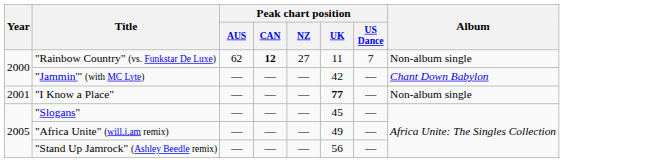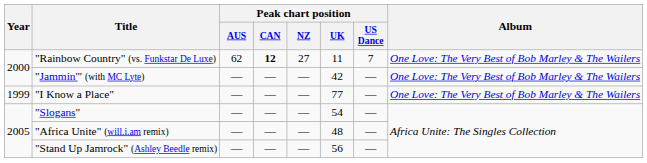"Rainbow Country" (vs. Funkstar De Luxe) | Album: Non-album single -> One Love: The Very Best of Bob Marley & The Wailers
"Jammin'" (with MC Lyte) | Album: Chant Down Babylon -> One Love: The Very Best of Bob Marley & The Wailers
"I Know a Place" | Year: 2001 -> 1999
"I Know a Place" | Peak chart position / UK: bold -> normal
"I Know a Place" | Album: Non-album single -> One Love: The Very Best of Bob Marley & The Wailers
"Slogans" | Peak chart position / UK: 45 -> 54
"Africa Unite" (will.i.am remix) | Peak chart position / UK: 49 -> 48
